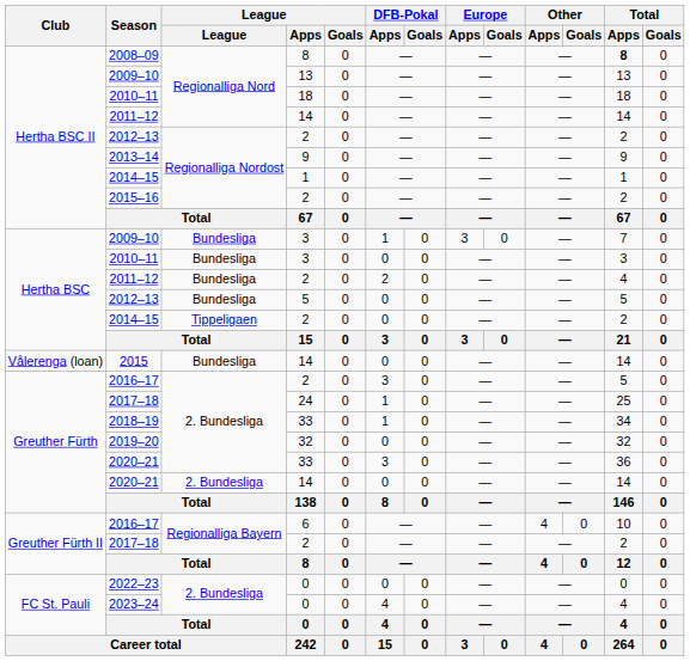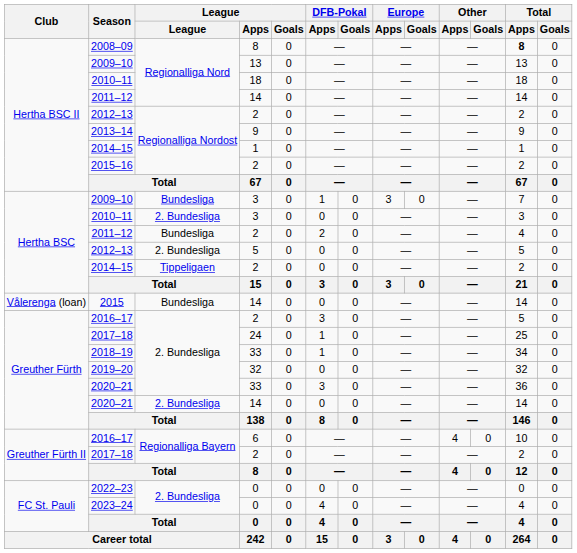2010–11 / 3 | League: Bundesliga -> 2. Bundesliga
2012–13 / 5 | League: Bundesliga -> 2. Bundesliga
